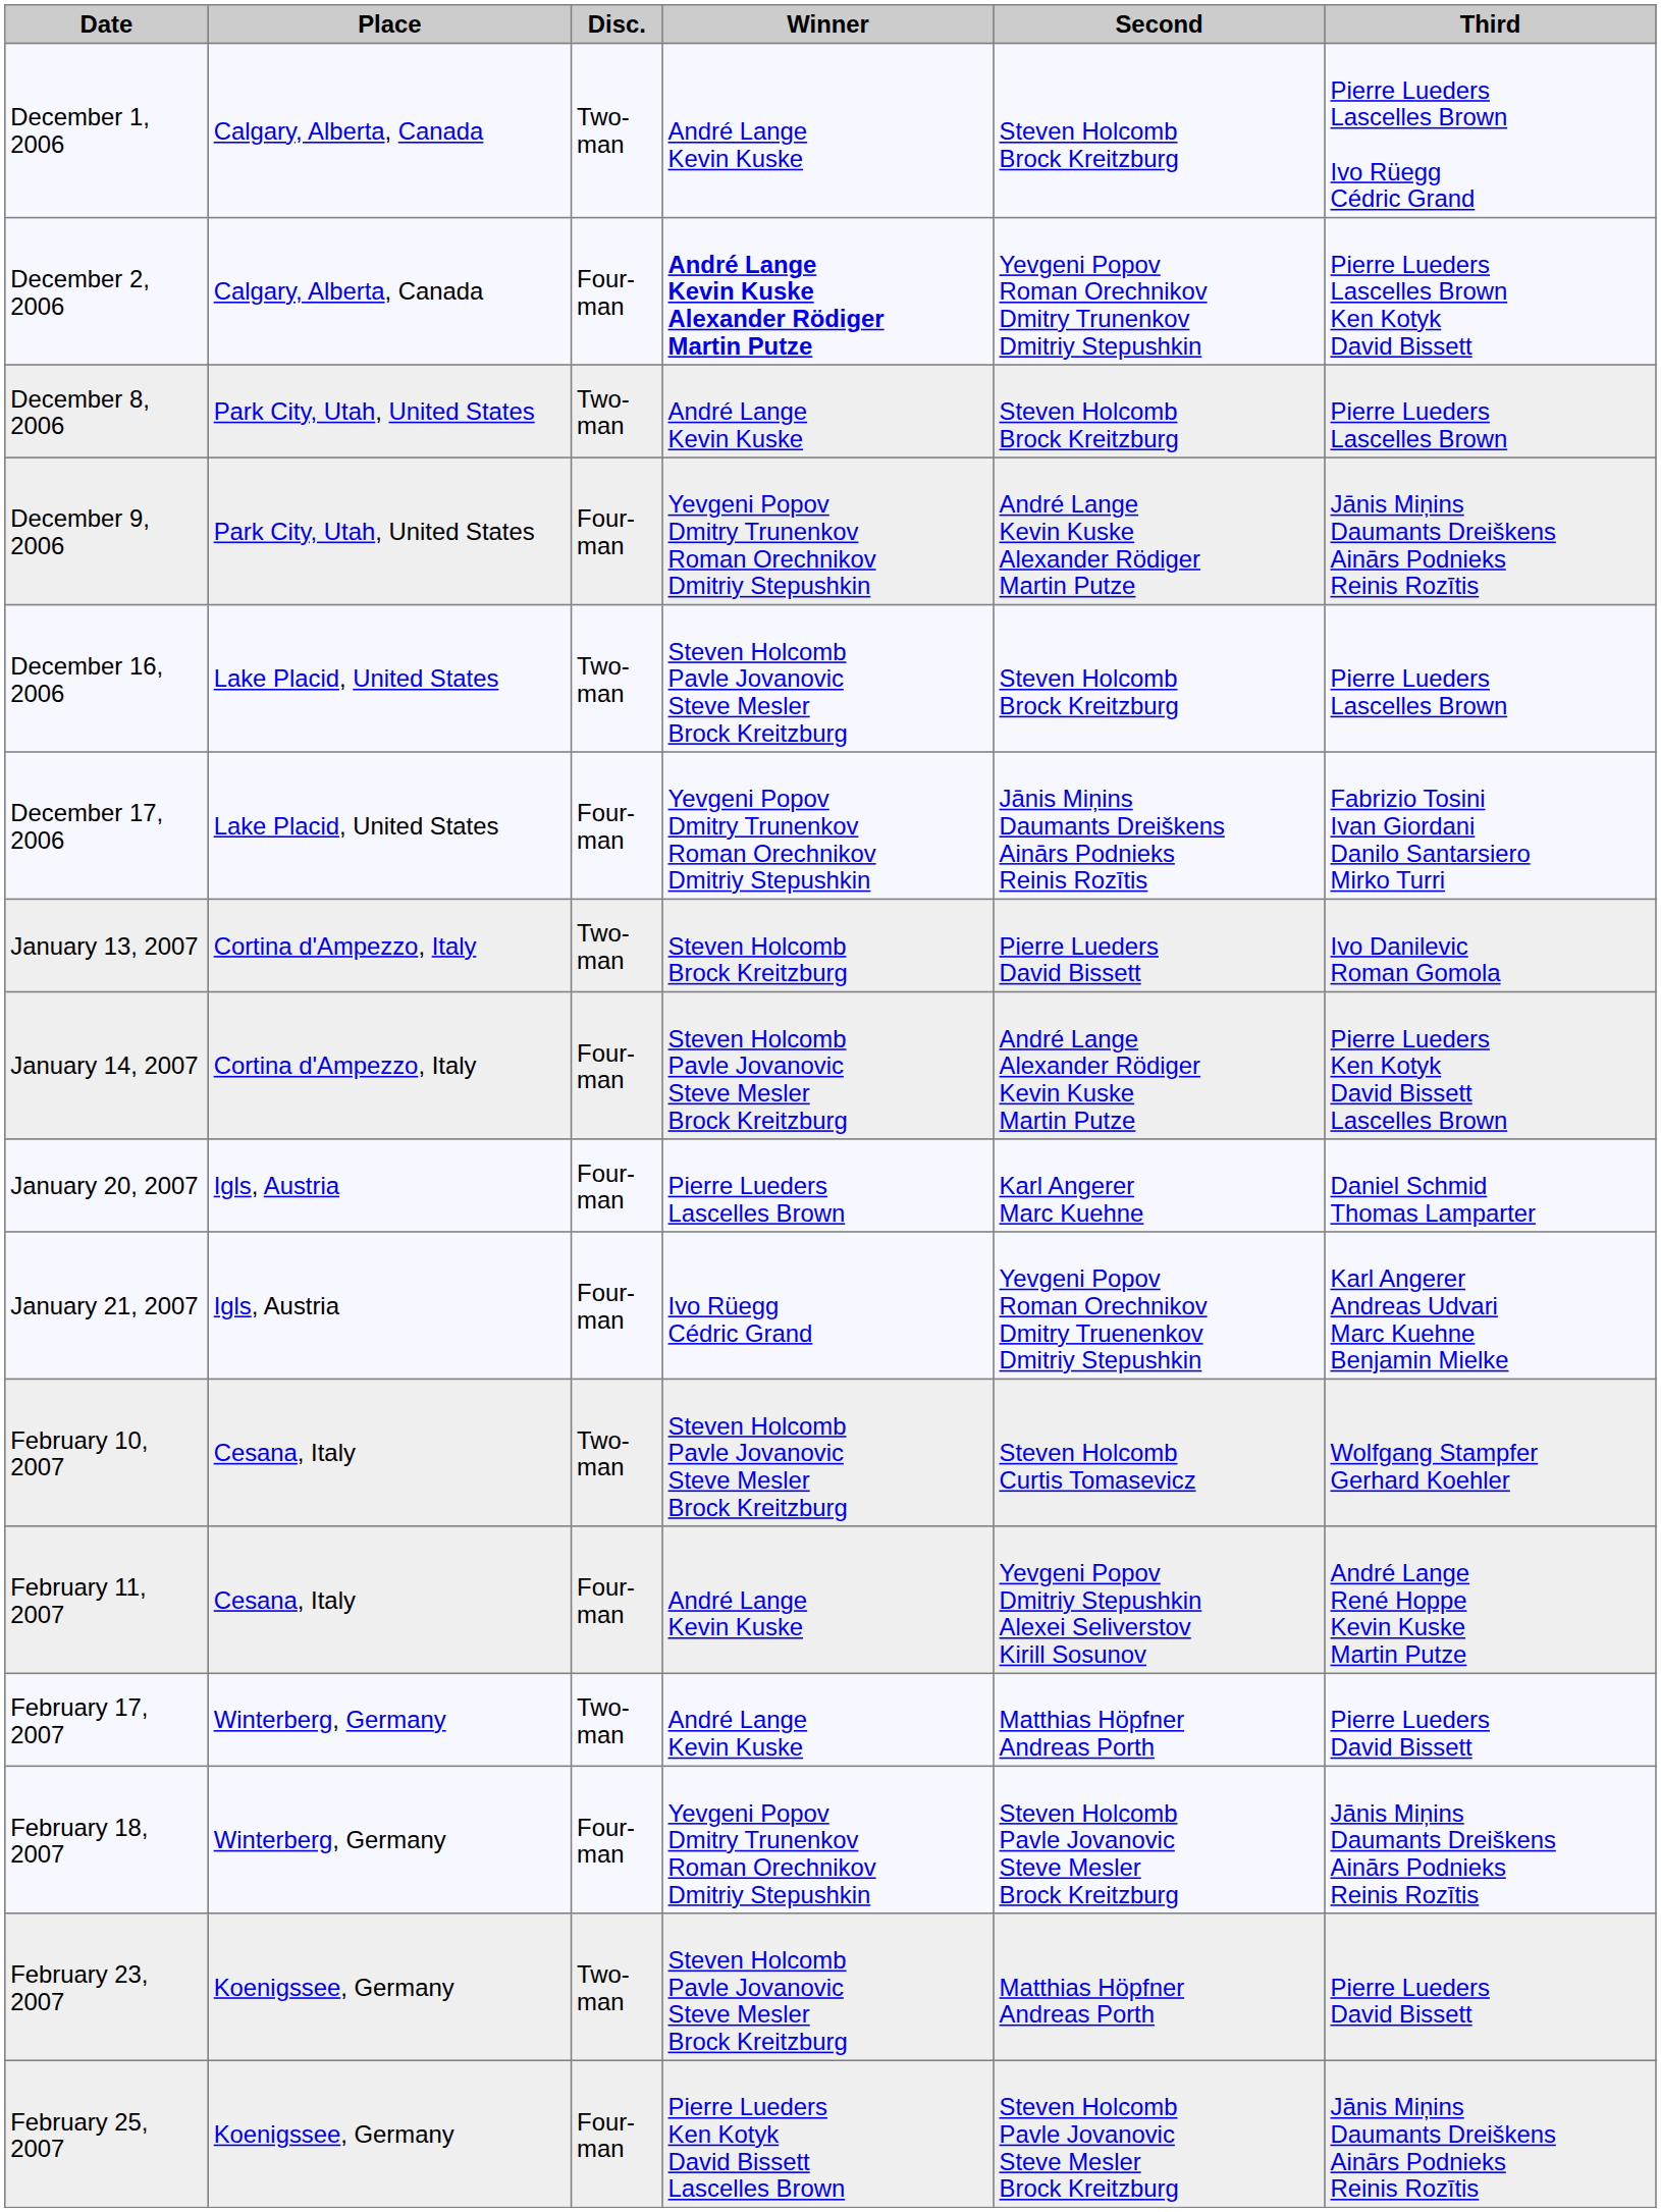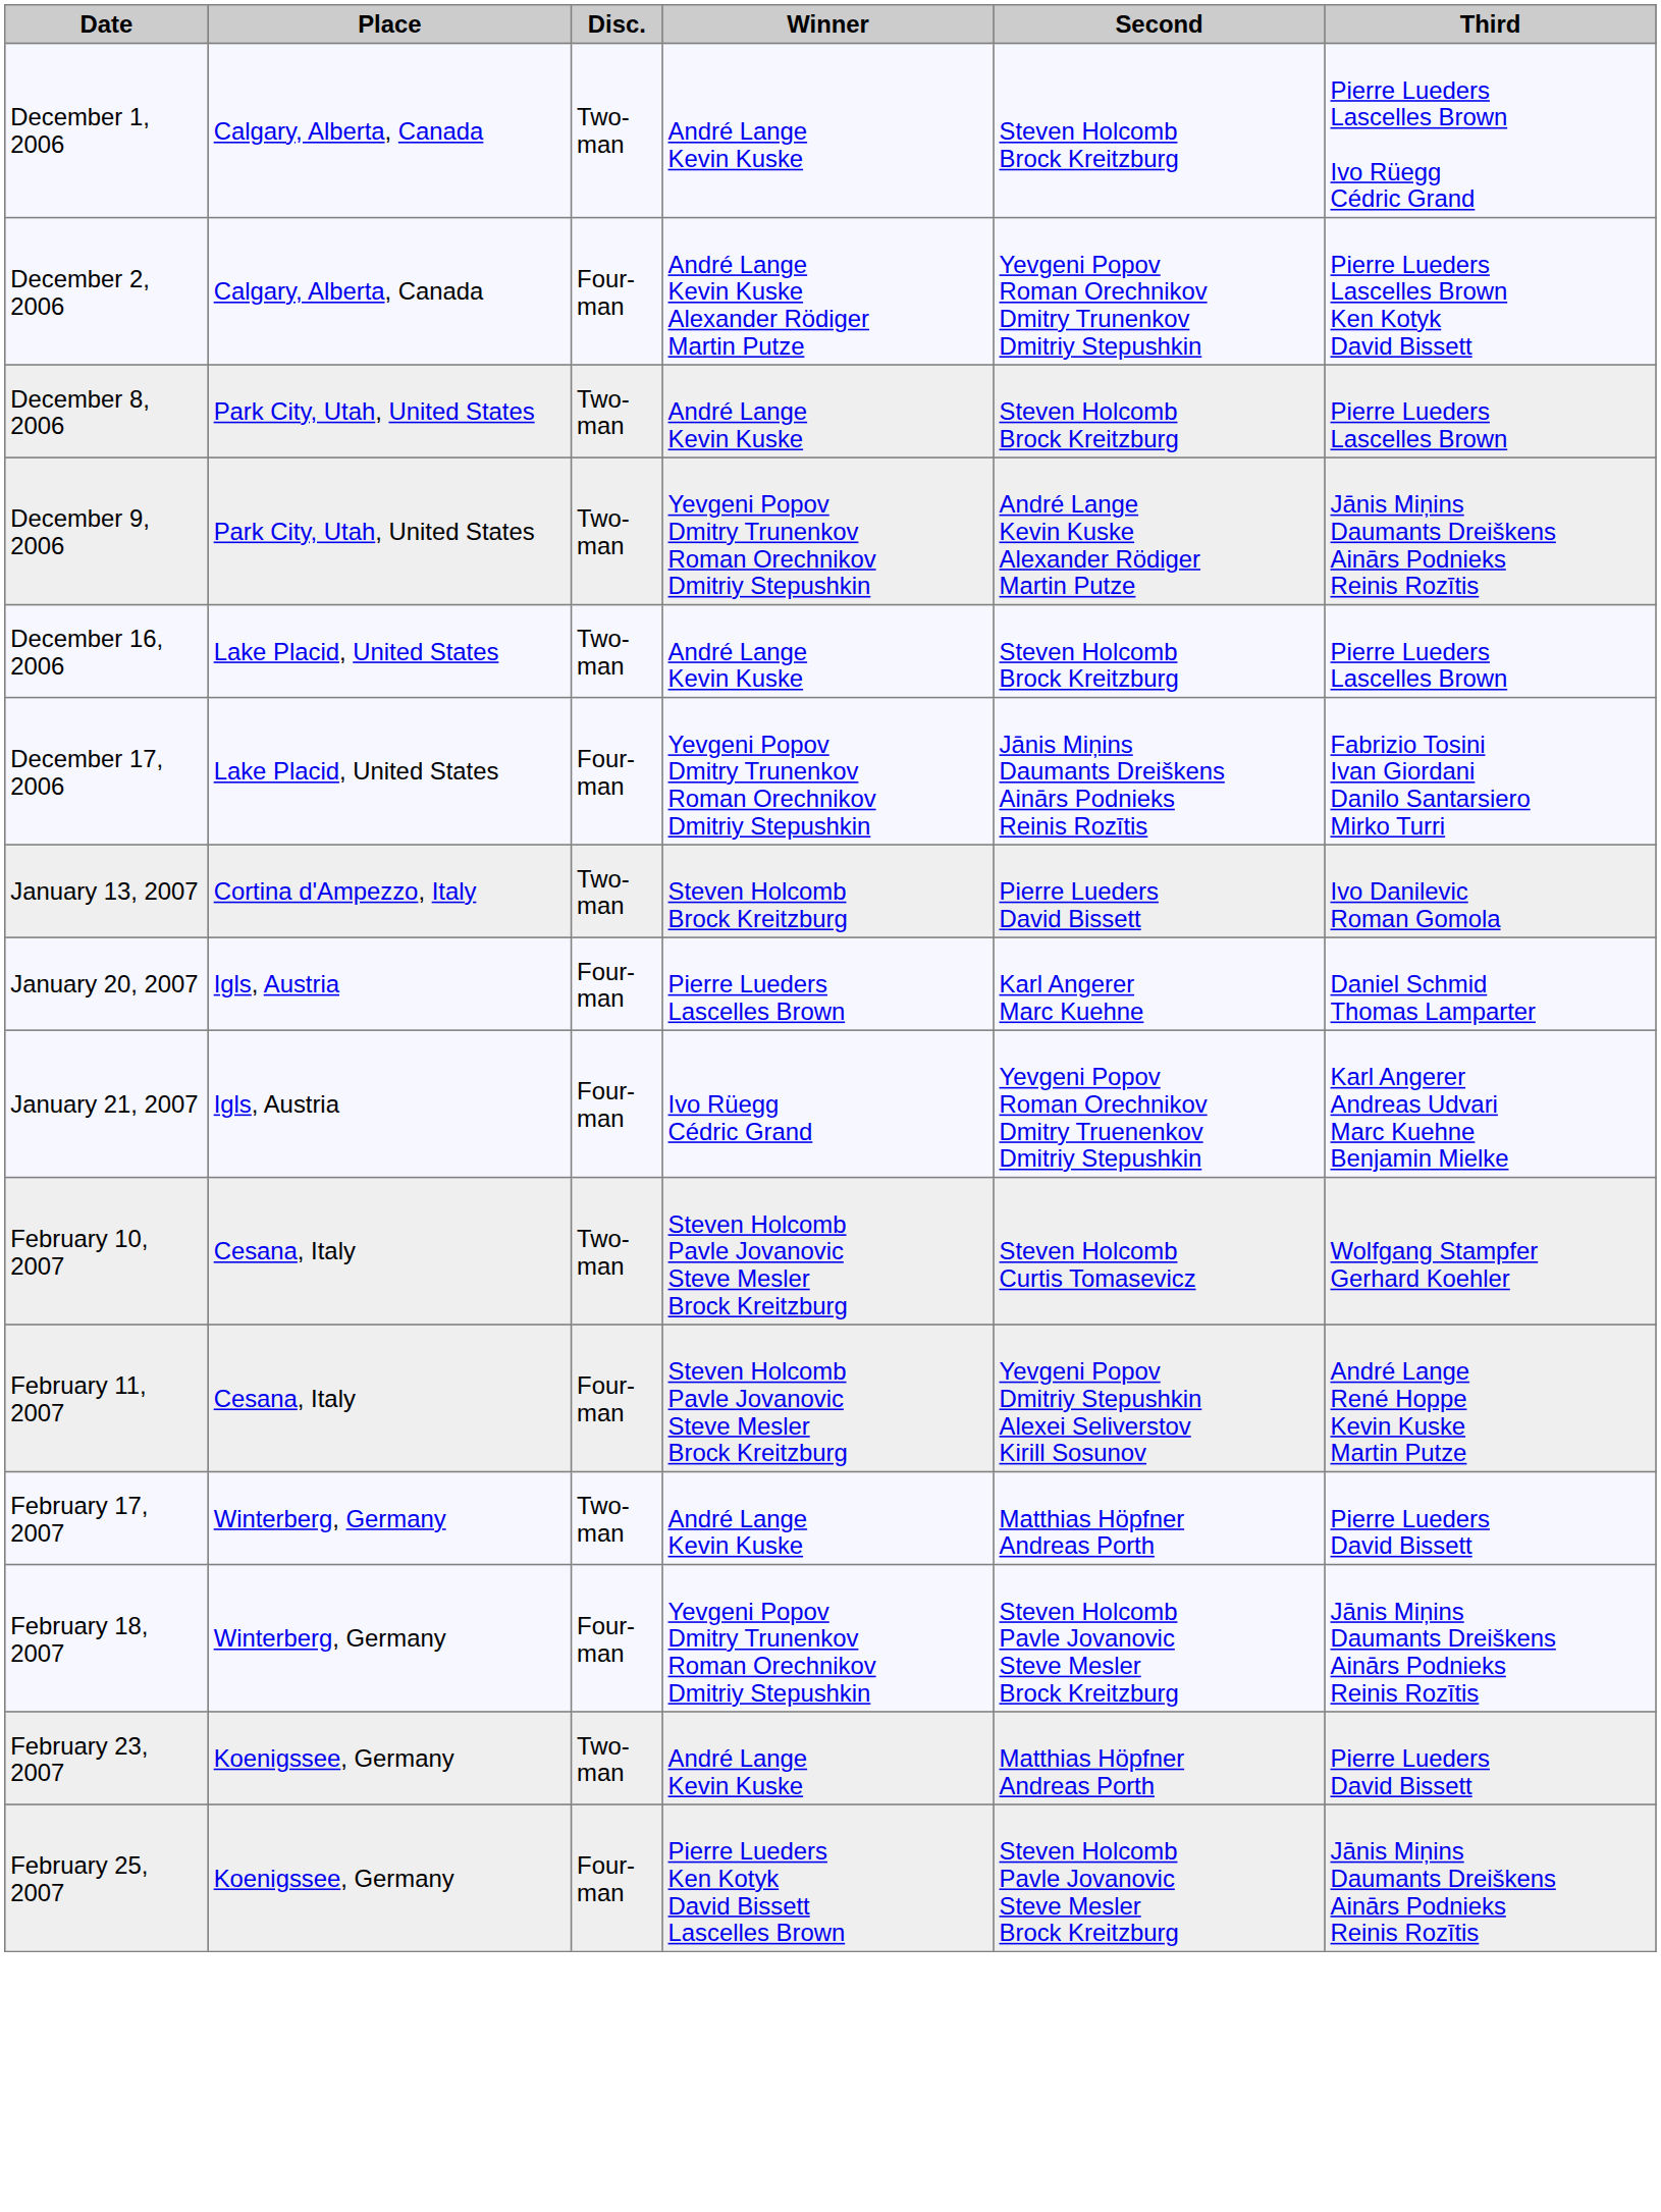December 2, 2006 | Winner: bold -> normal
December 9, 2006 | Disc.: Four-man -> Two-man
December 16, 2006 | Winner: Steven Holcomb Pavle Jovanovic Steve Mesler Brock Kreitzburg -> André Lange Kevin Kuske
- row: January 14, 2007 | Cortina d'Ampezzo, Italy | Four-man | Steven Holcomb Pavle Jovanovic Steve Mesler Brock Kreitzburg | André Lange Alexander Rödiger Kevin Kuske Martin Putze | Pierre Lueders Ken Kotyk David Bissett Lascelles Brown
February 11, 2007 | Winner: André Lange Kevin Kuske -> Steven Holcomb Pavle Jovanovic Steve Mesler Brock Kreitzburg
February 23, 2007 | Winner: Steven Holcomb Pavle Jovanovic Steve Mesler Brock Kreitzburg -> André Lange Kevin Kuske
